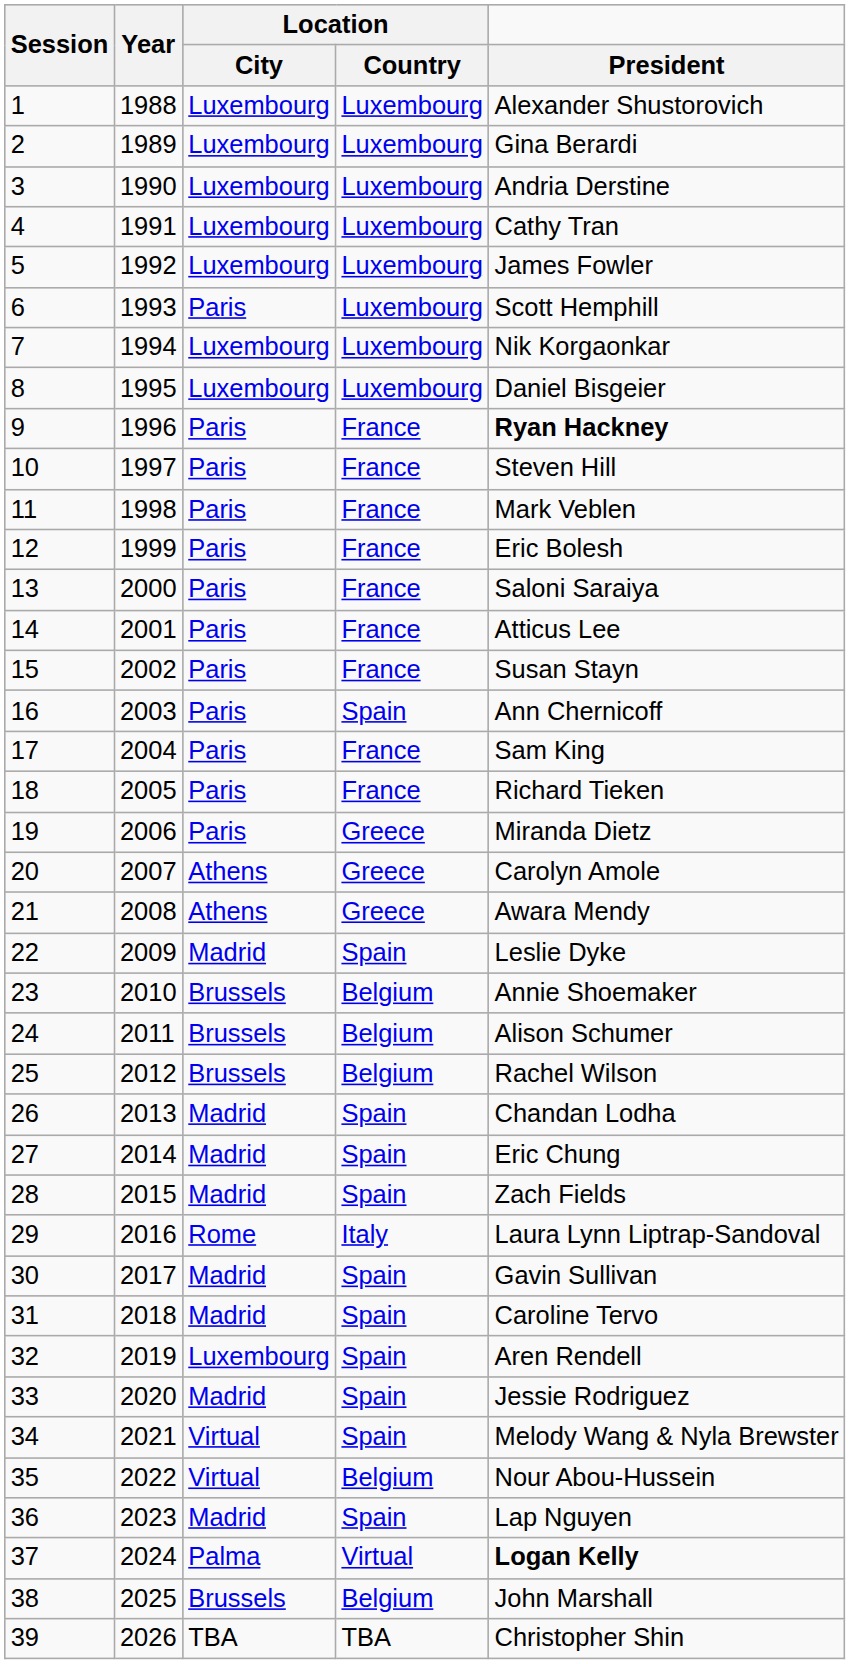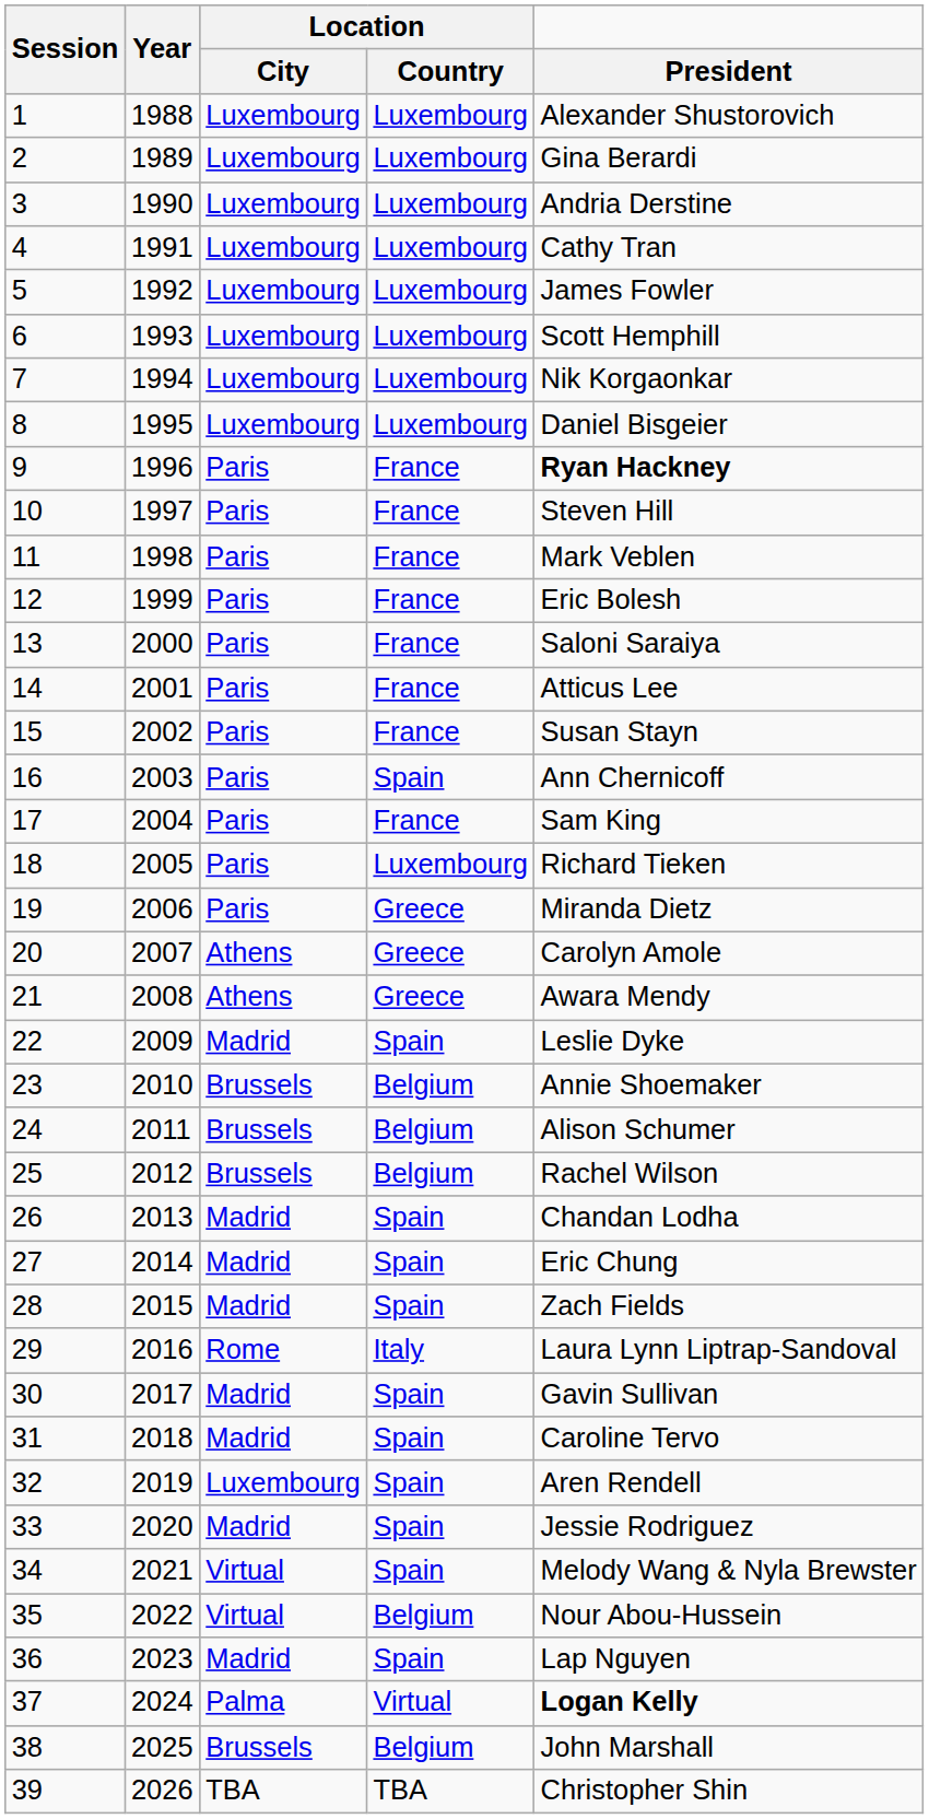6 | Location / City: Paris -> Luxembourg
18 | Location / Country: France -> Luxembourg
